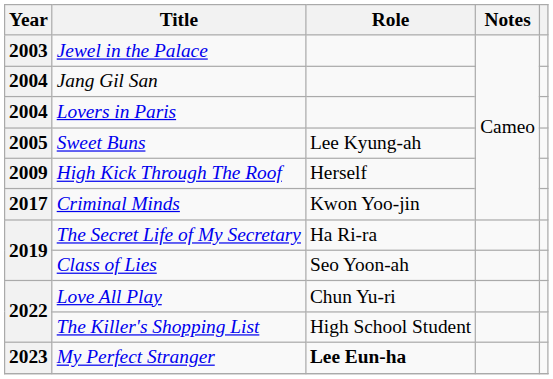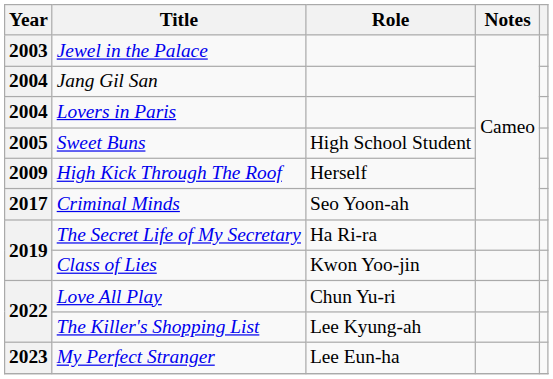Sweet Buns | Role: Lee Kyung-ah -> High School Student
Criminal Minds | Role: Kwon Yoo-jin -> Seo Yoon-ah
Class of Lies | Role: Seo Yoon-ah -> Kwon Yoo-jin
The Killer's Shopping List | Role: High School Student -> Lee Kyung-ah
My Perfect Stranger | Role: bold -> normal
